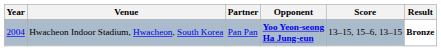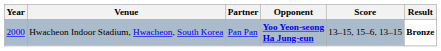Hwacheon Indoor Stadium, Hwacheon, South Korea | Year: 2004 -> 2000
